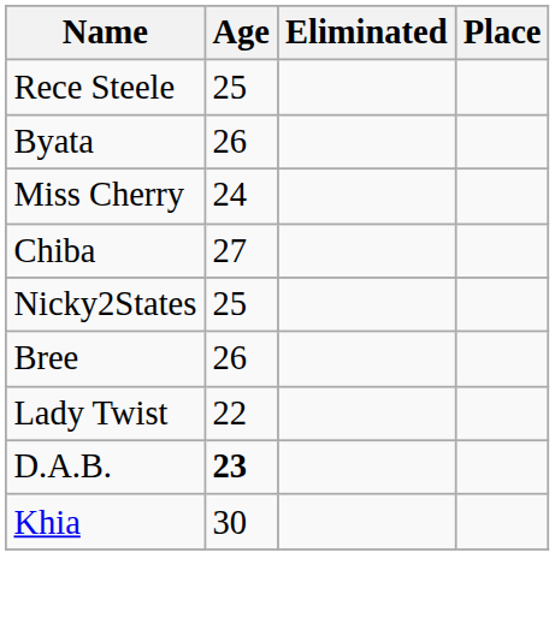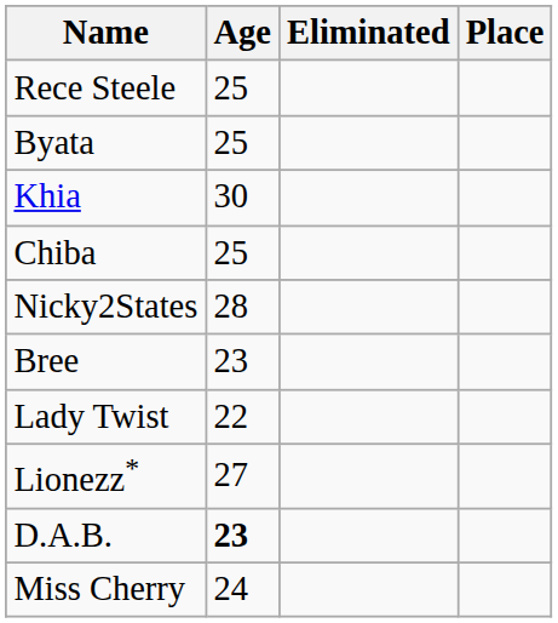Byata | Age: 26 -> 25
rows swapped: Miss Cherry <-> Khia
Chiba | Age: 27 -> 25
Nicky2States | Age: 25 -> 28
Bree | Age: 26 -> 23
+ row: Lionezz* | 27
